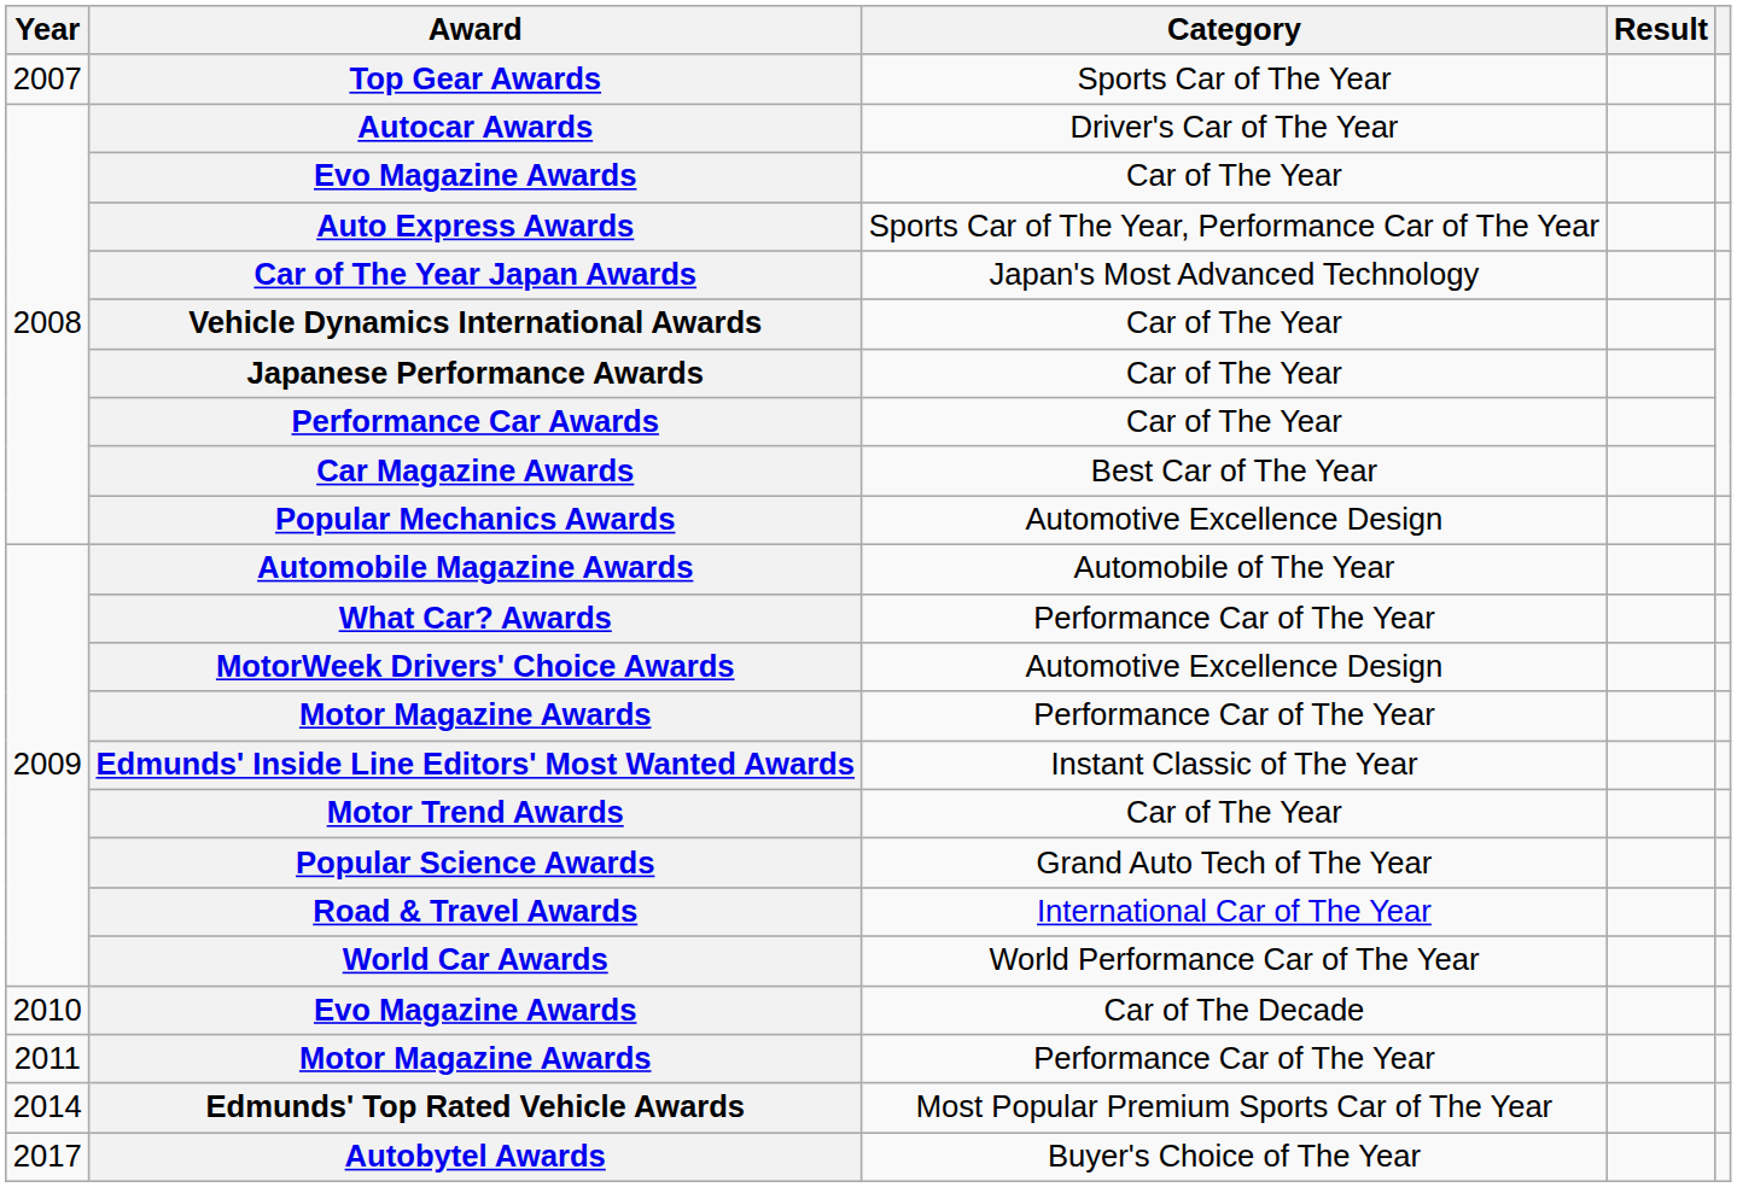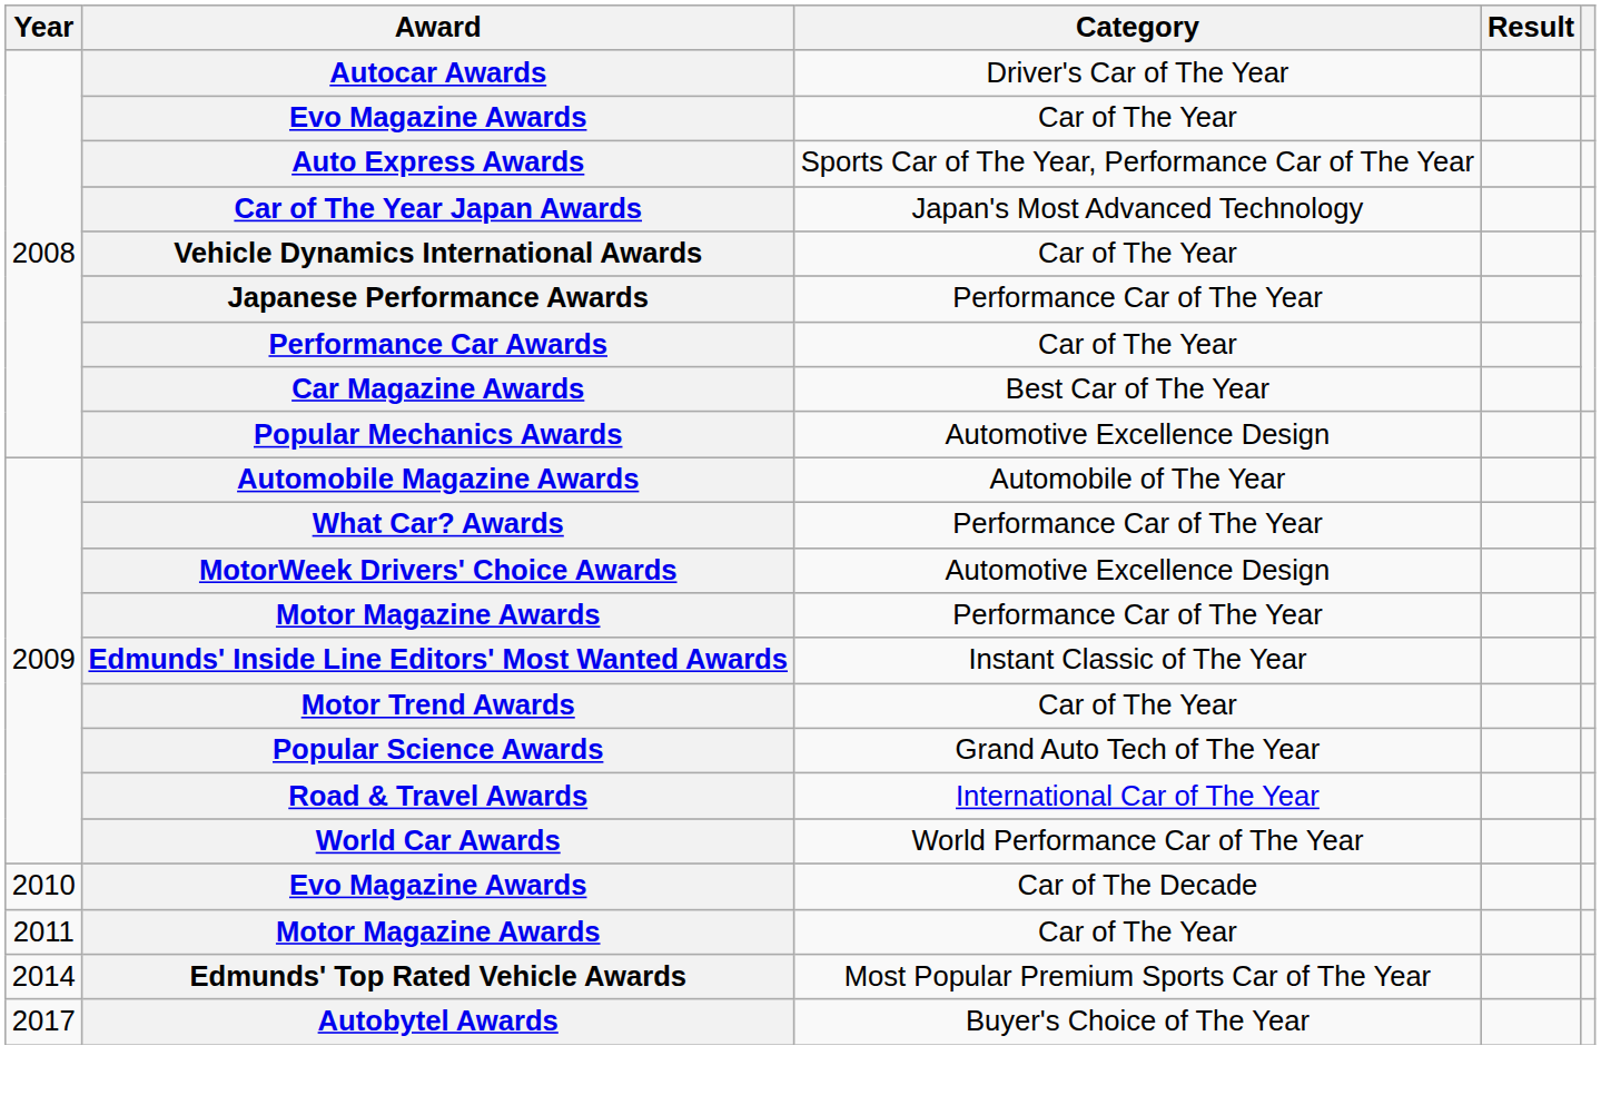- row: 2007 | Top Gear Awards | Sports Car of The Year
Japanese Performance Awards | Category: Car of The Year -> Performance Car of The Year
2011 / Motor Magazine Awards | Category: Performance Car of The Year -> Car of The Year
